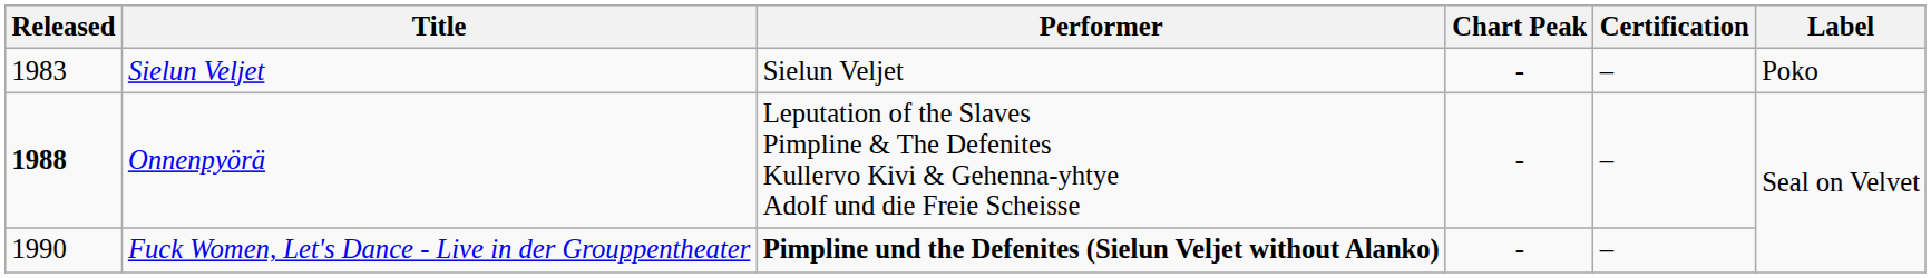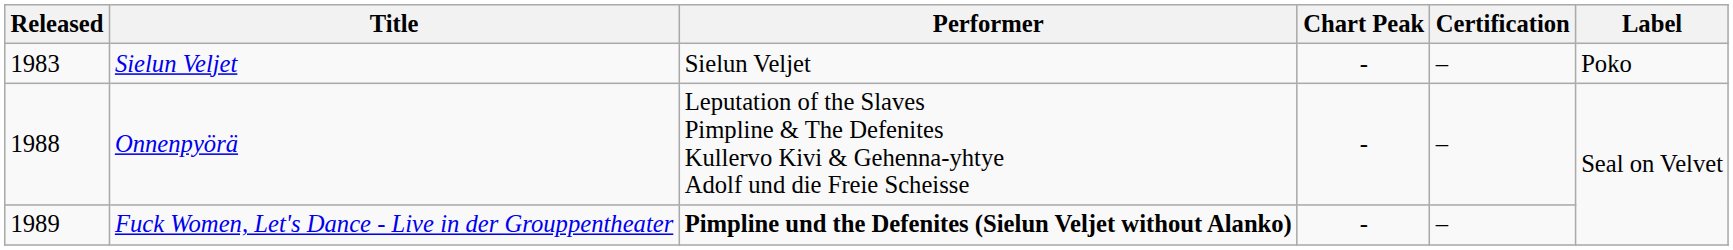Onnenpyörä | Released: bold -> normal
Fuck Women, Let's Dance - Live in der Grouppentheater | Released: 1990 -> 1989
